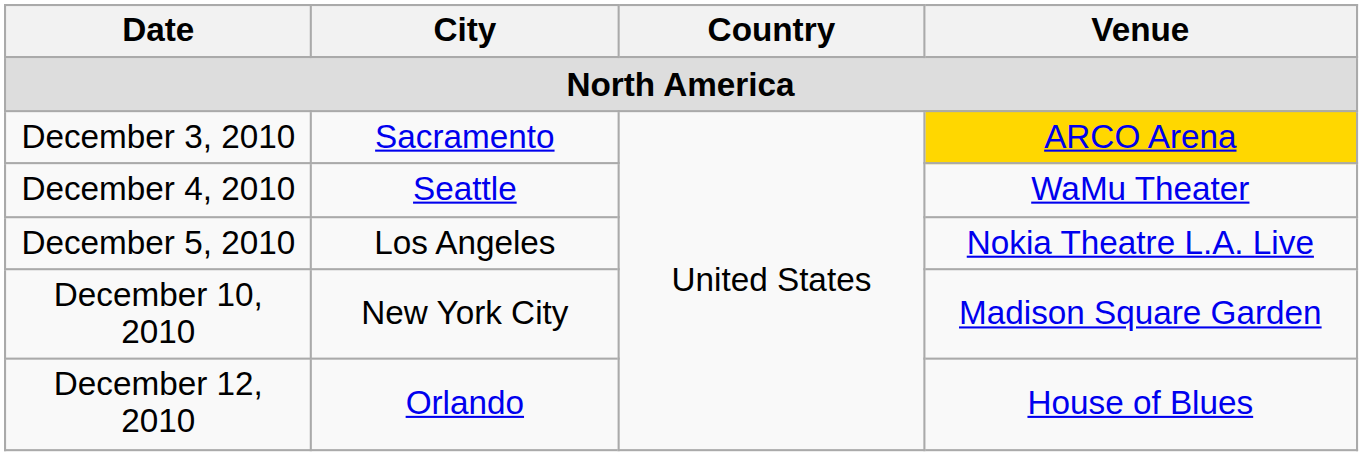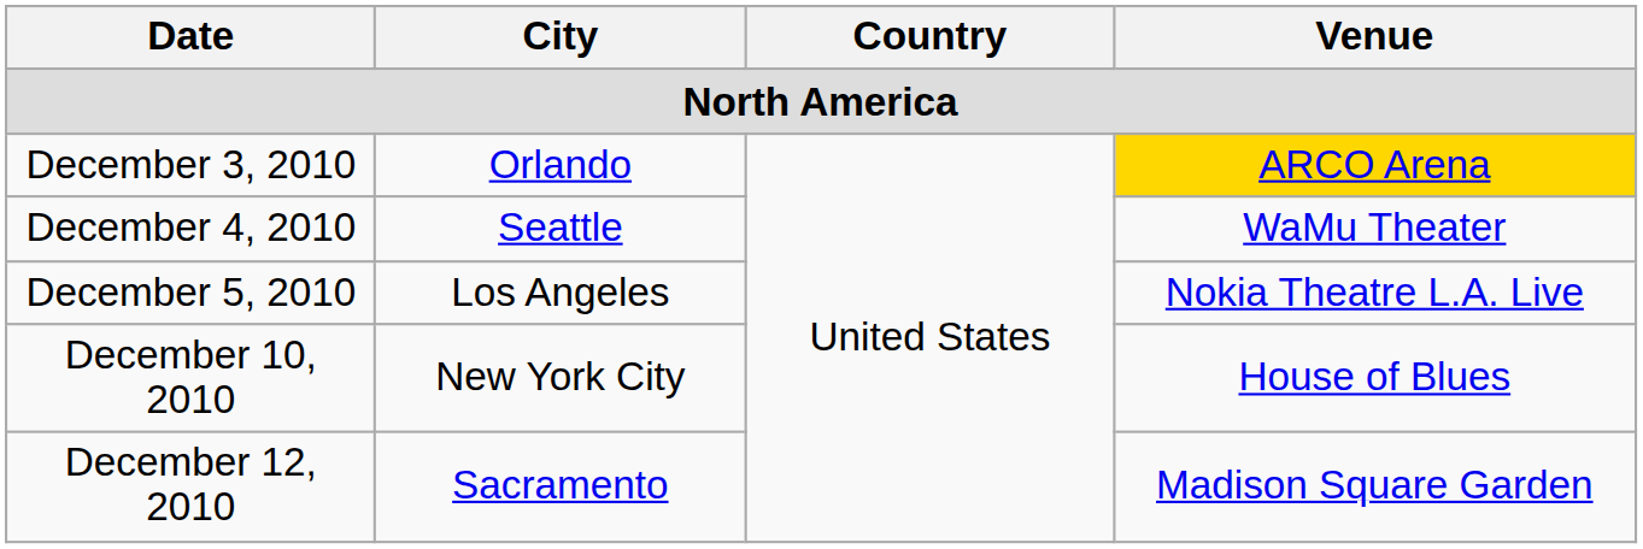December 3, 2010 | City: Sacramento -> Orlando
December 10, 2010 | Venue: Madison Square Garden -> House of Blues
December 12, 2010 | City: Orlando -> Sacramento
December 12, 2010 | Venue: House of Blues -> Madison Square Garden
